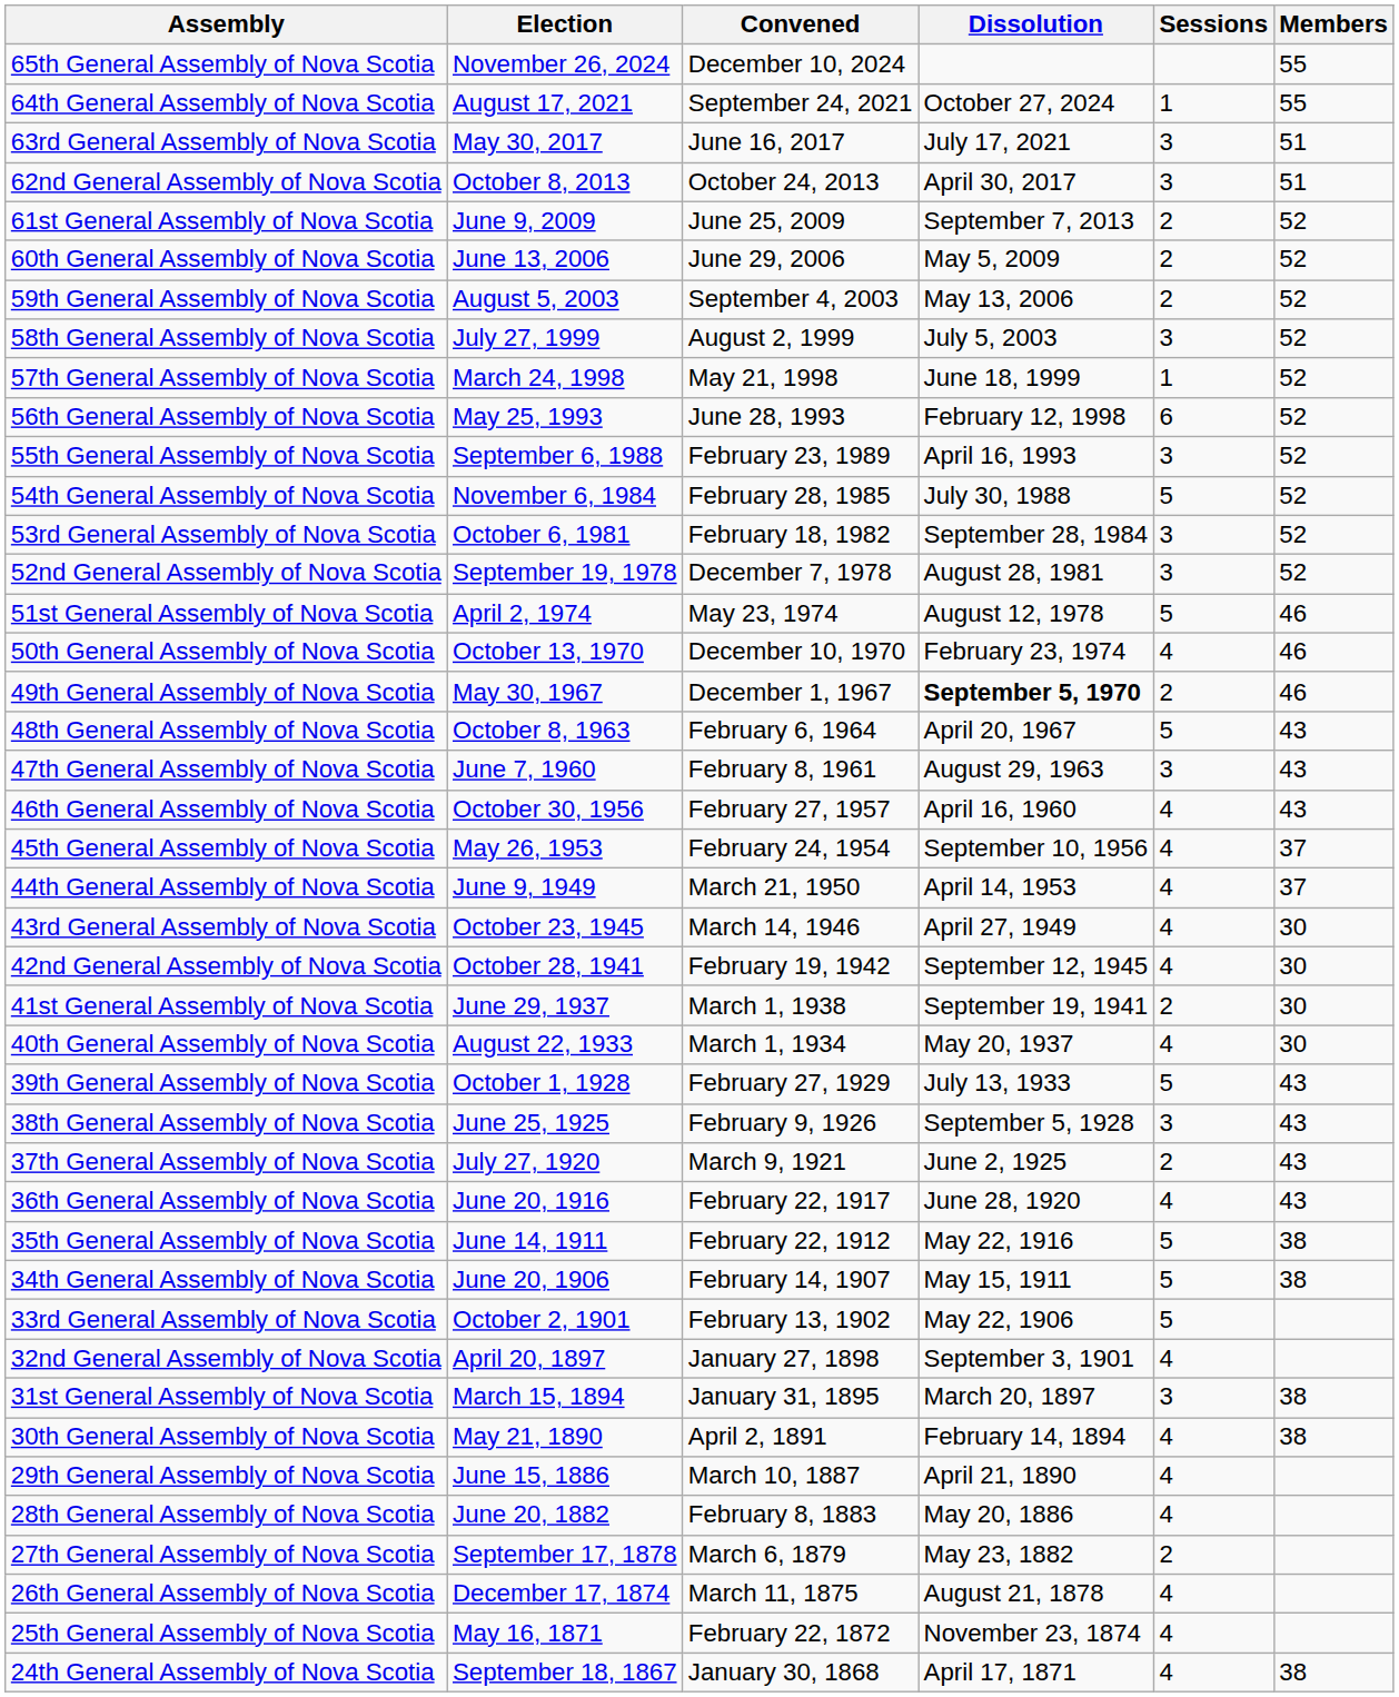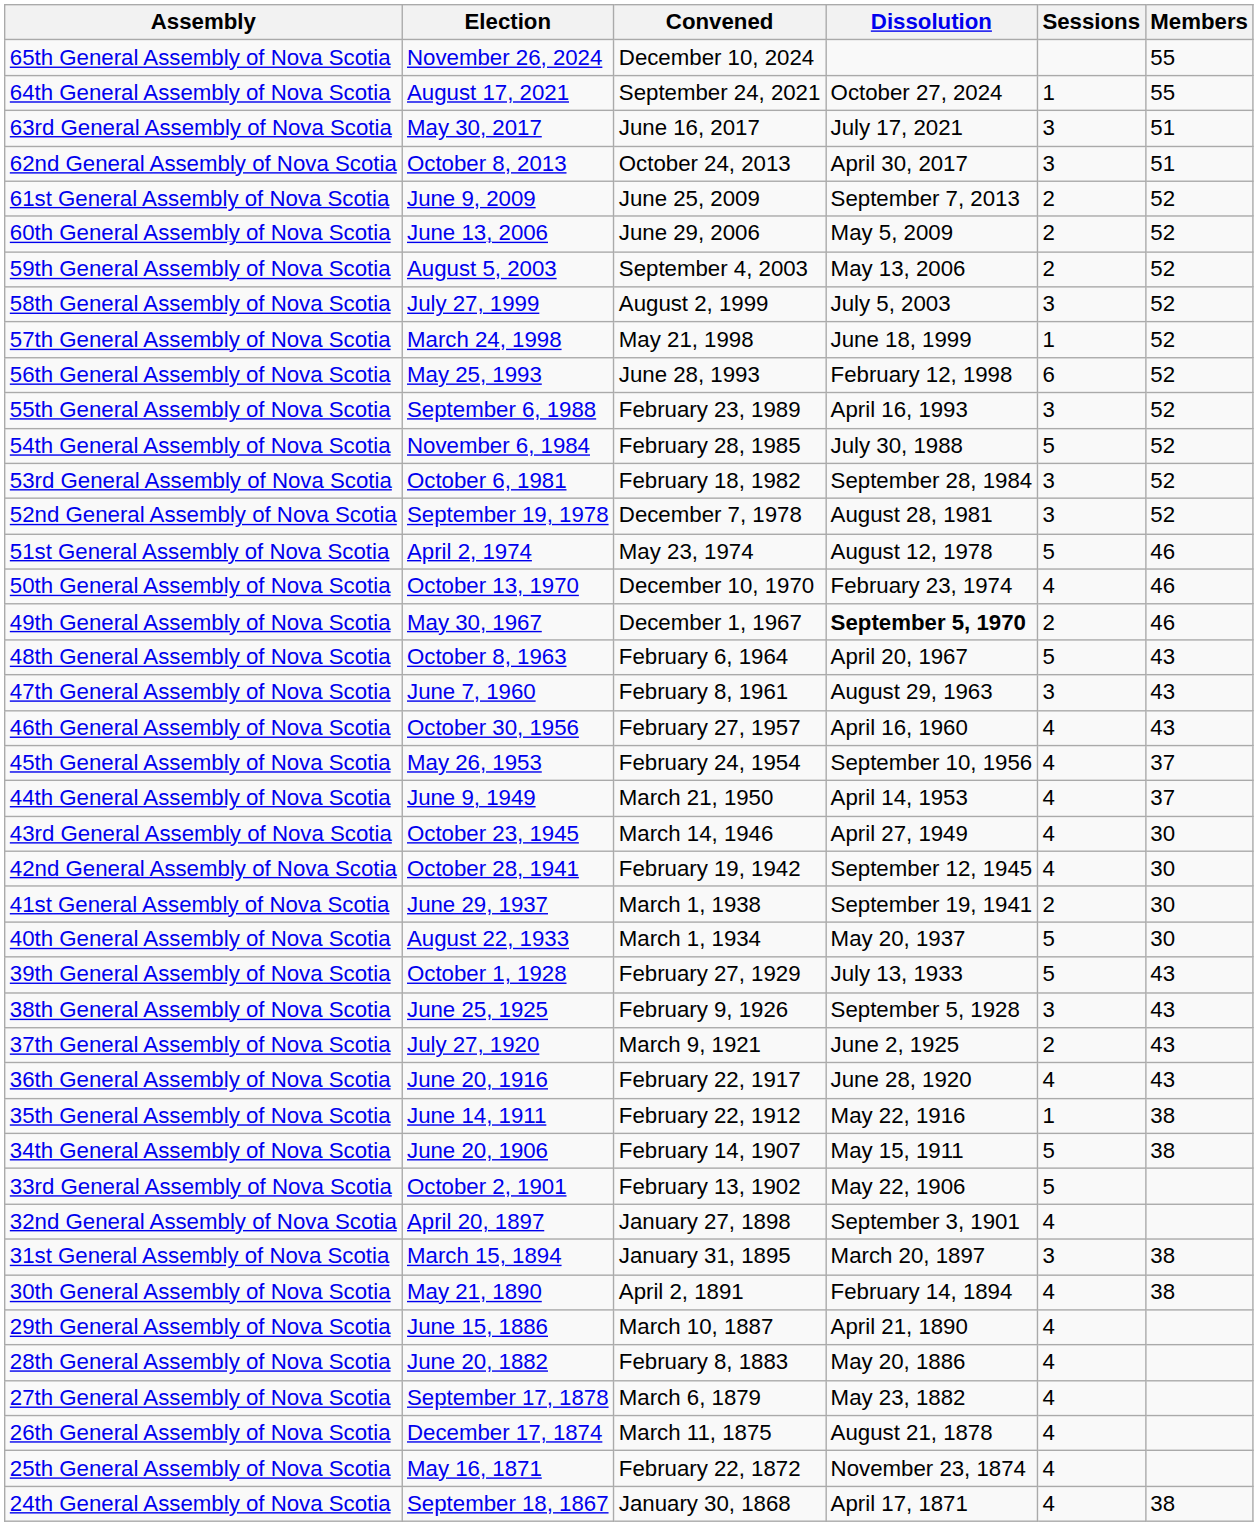40th General Assembly of Nova Scotia | Sessions: 4 -> 5
35th General Assembly of Nova Scotia | Sessions: 5 -> 1
27th General Assembly of Nova Scotia | Sessions: 2 -> 4
